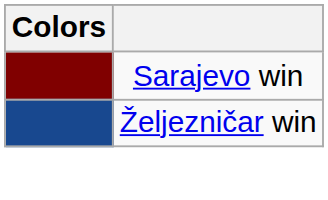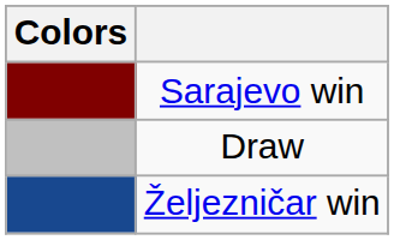+ row: Draw
